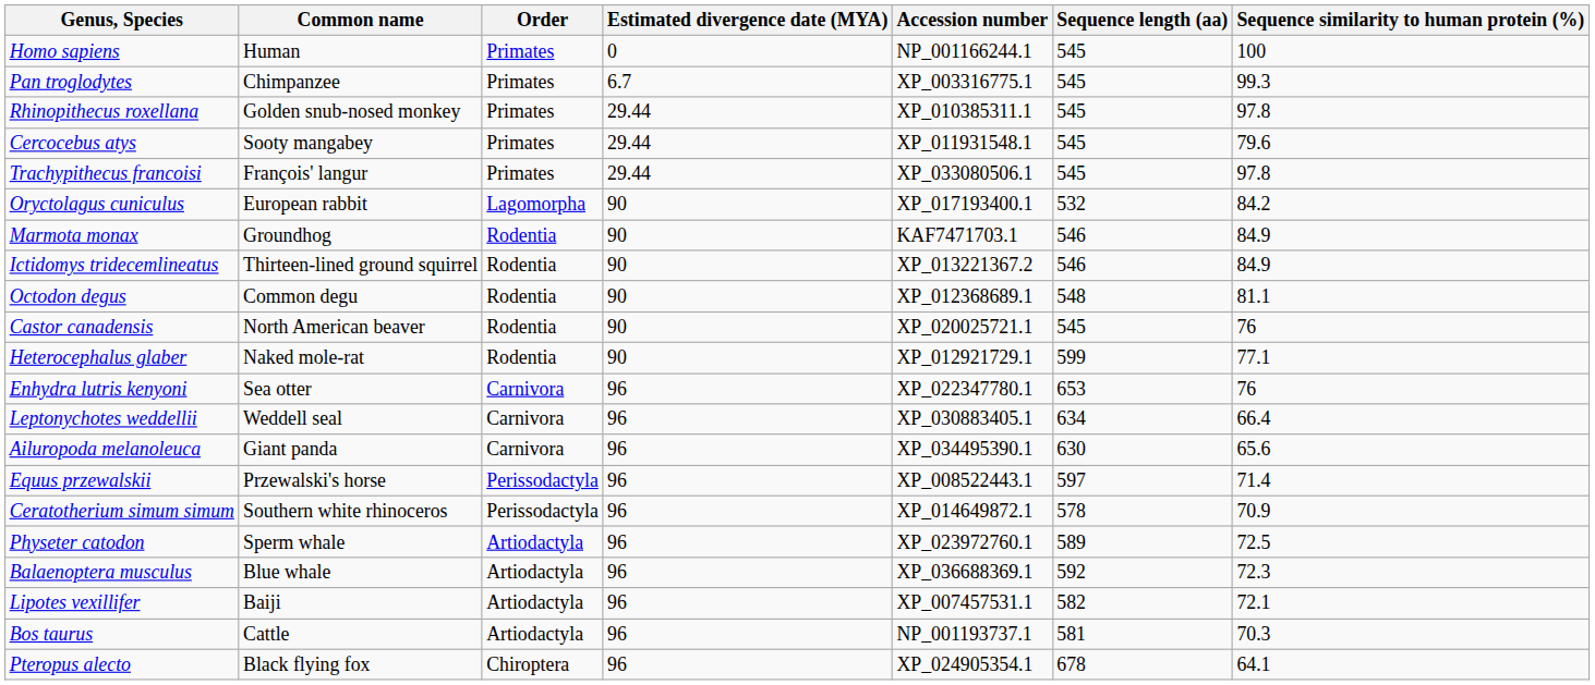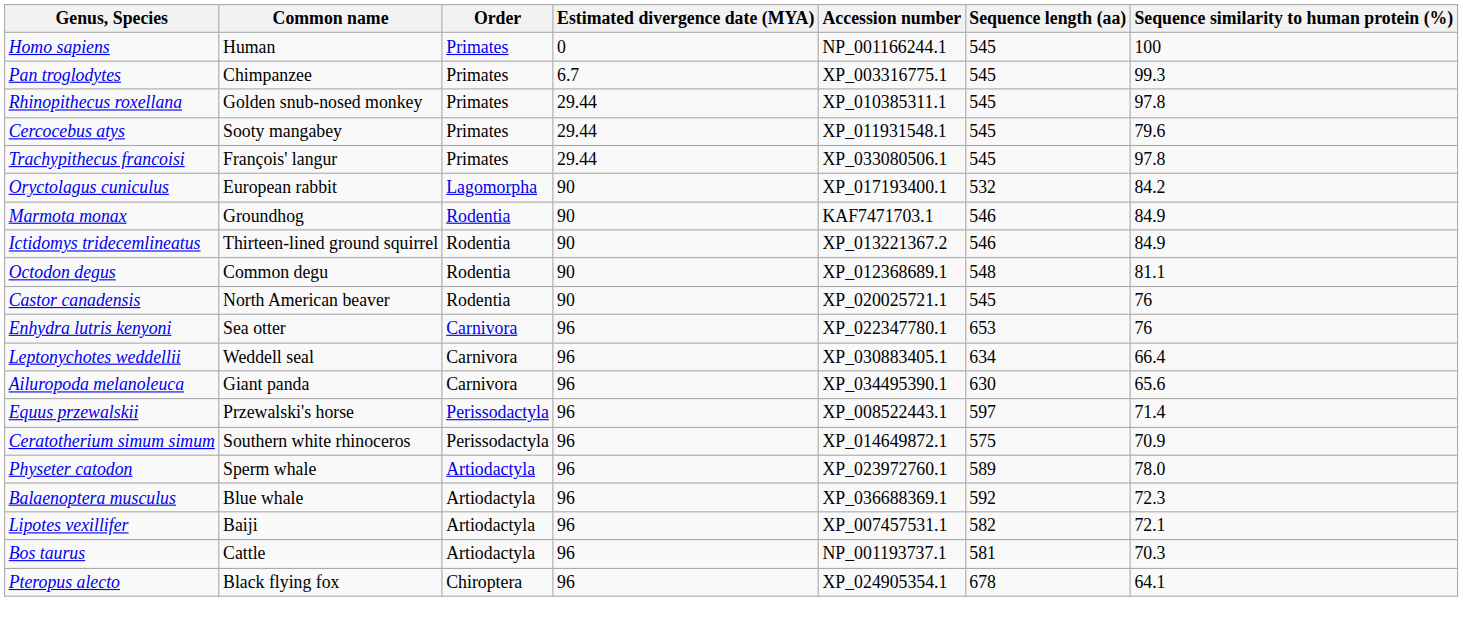- row: Heterocephalus glaber | Naked mole-rat | Rodentia | 90 | XP_012921729.1 | 599 | 77.1
Ceratotherium simum simum | Sequence length (aa): 578 -> 575
Physeter catodon | Sequence similarity to human protein (%): 72.5 -> 78.0
